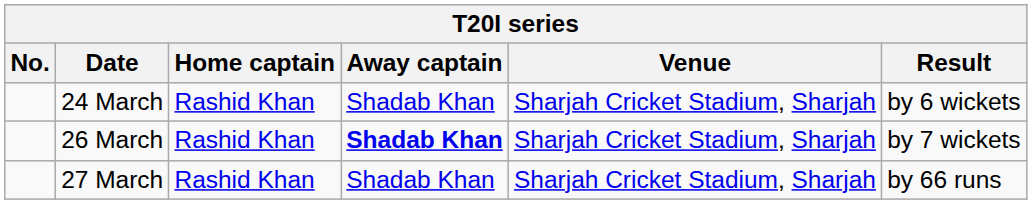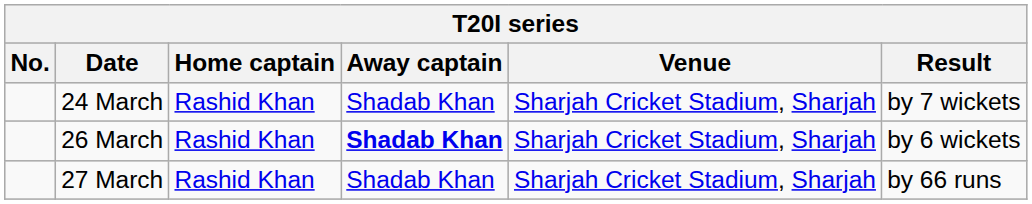24 March | Result: by 6 wickets -> by 7 wickets
26 March | Result: by 7 wickets -> by 6 wickets
